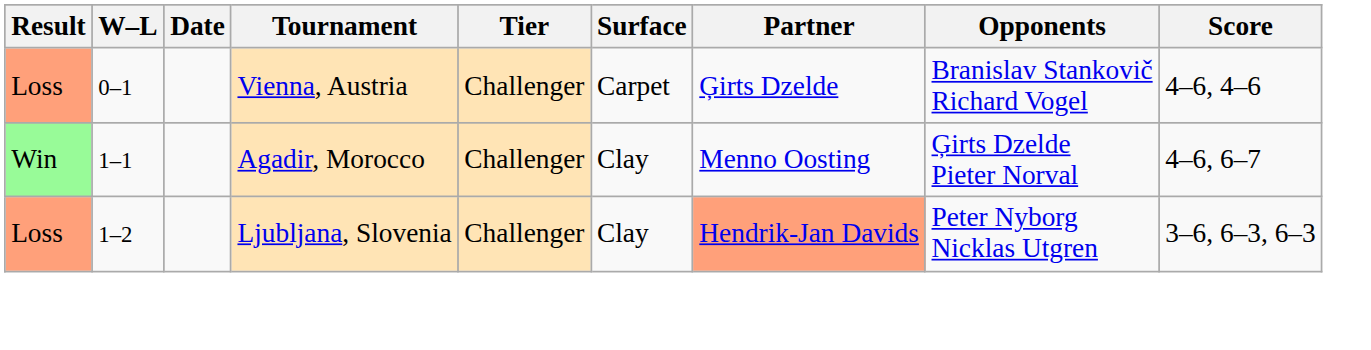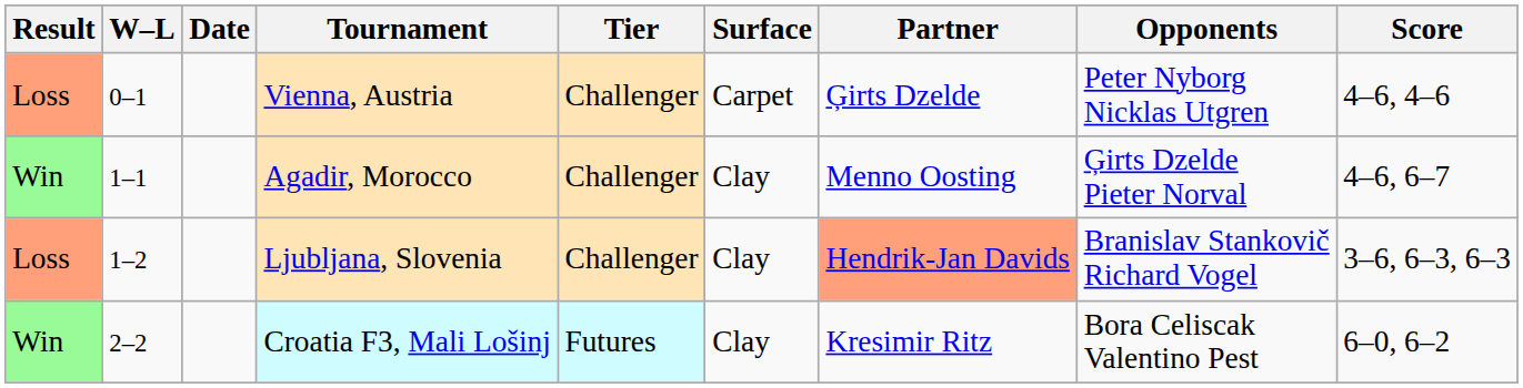Vienna, Austria | Opponents: Branislav Stankovič Richard Vogel -> Peter Nyborg Nicklas Utgren
Ljubljana, Slovenia | Opponents: Peter Nyborg Nicklas Utgren -> Branislav Stankovič Richard Vogel
+ row: Win | 2–2 | Croatia F3, Mali Lošinj | Futures | Clay | Kresimir Ritz | Bora Celiscak Valentino Pest | 6–0, 6–2
